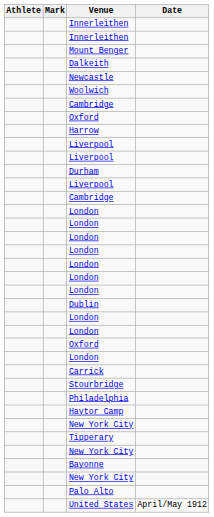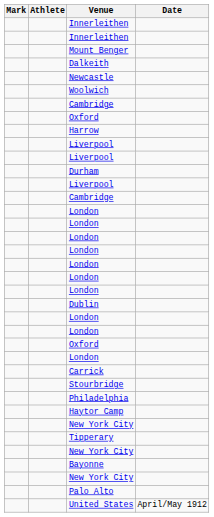columns swapped: Mark <-> Athlete
